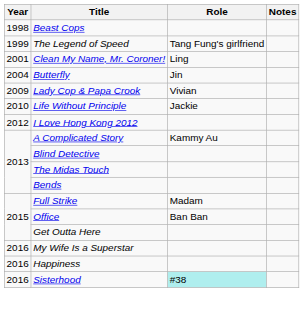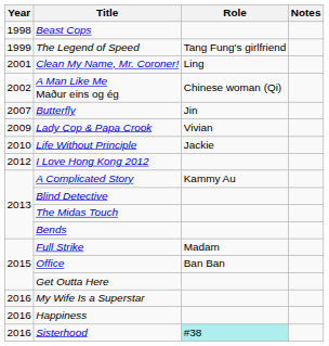+ row: 2002 | A Man Like Me Maður eins og ég | Chinese woman (Qi)
Butterfly | Year: 2004 -> 2007
